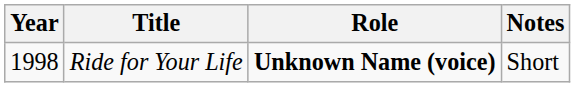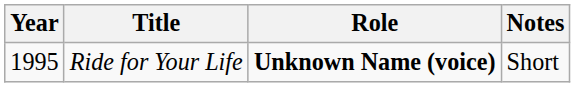Ride for Your Life | Year: 1998 -> 1995
